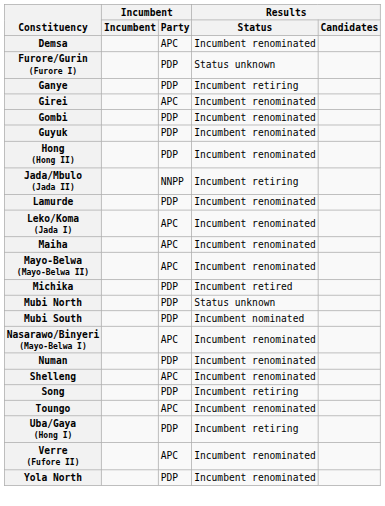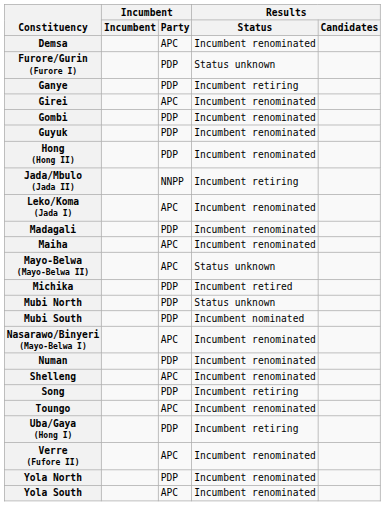- row: Lamurde | PDP | Incumbent renominated
+ row: Madagali | PDP | Incumbent renominated
Mayo-Belwa (Mayo-Belwa II) | Results / Status: Incumbent renominated -> Status unknown
+ row: Yola South | APC | Incumbent renominated
